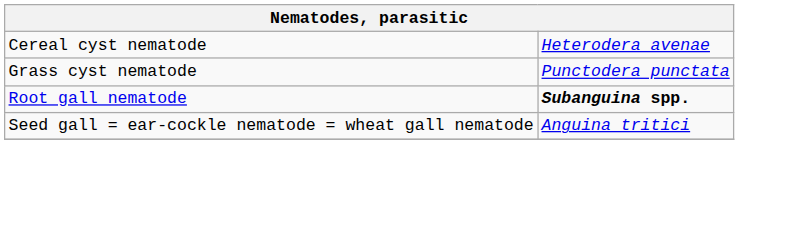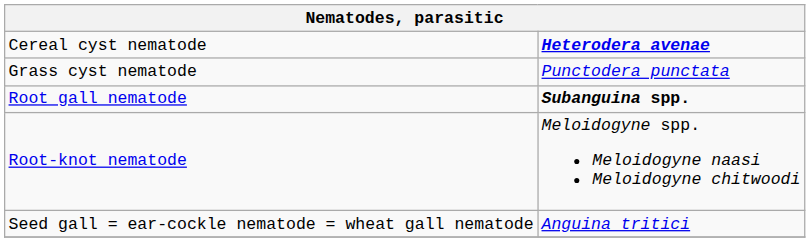Cereal cyst nematode | column 2: normal -> bold
+ row: Root-knot nematode | Meloidogyne spp. Meloidogyne naasi Meloidogyne chitwoodi
